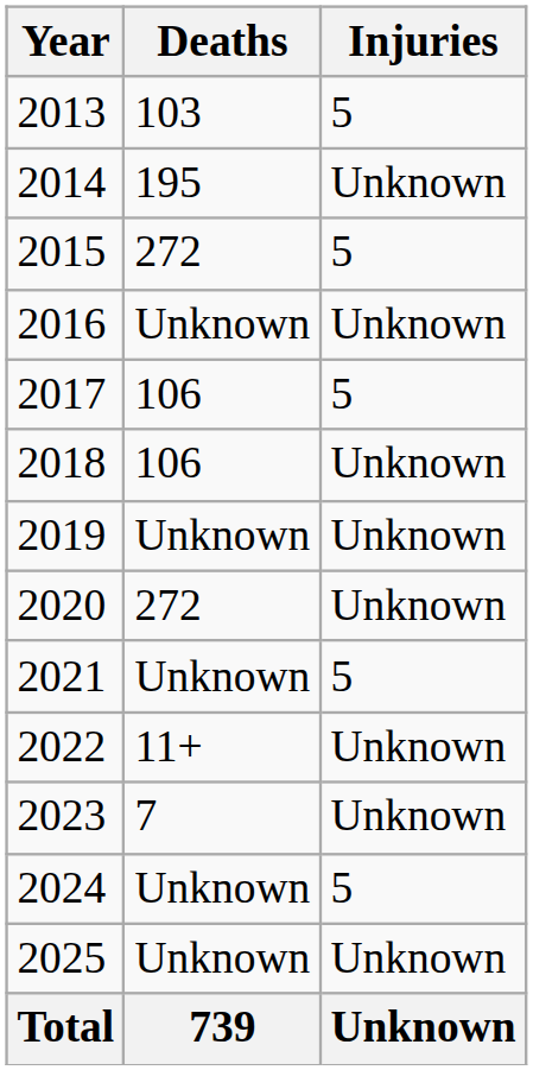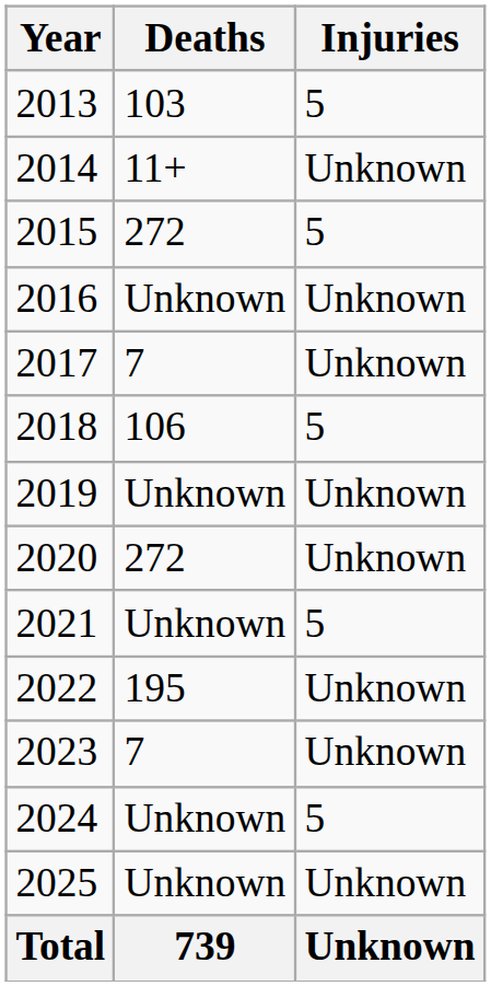2014 | Deaths: 195 -> 11+
2017 | Deaths: 106 -> 7
2017 | Injuries: 5 -> Unknown
2018 | Injuries: Unknown -> 5
2022 | Deaths: 11+ -> 195
